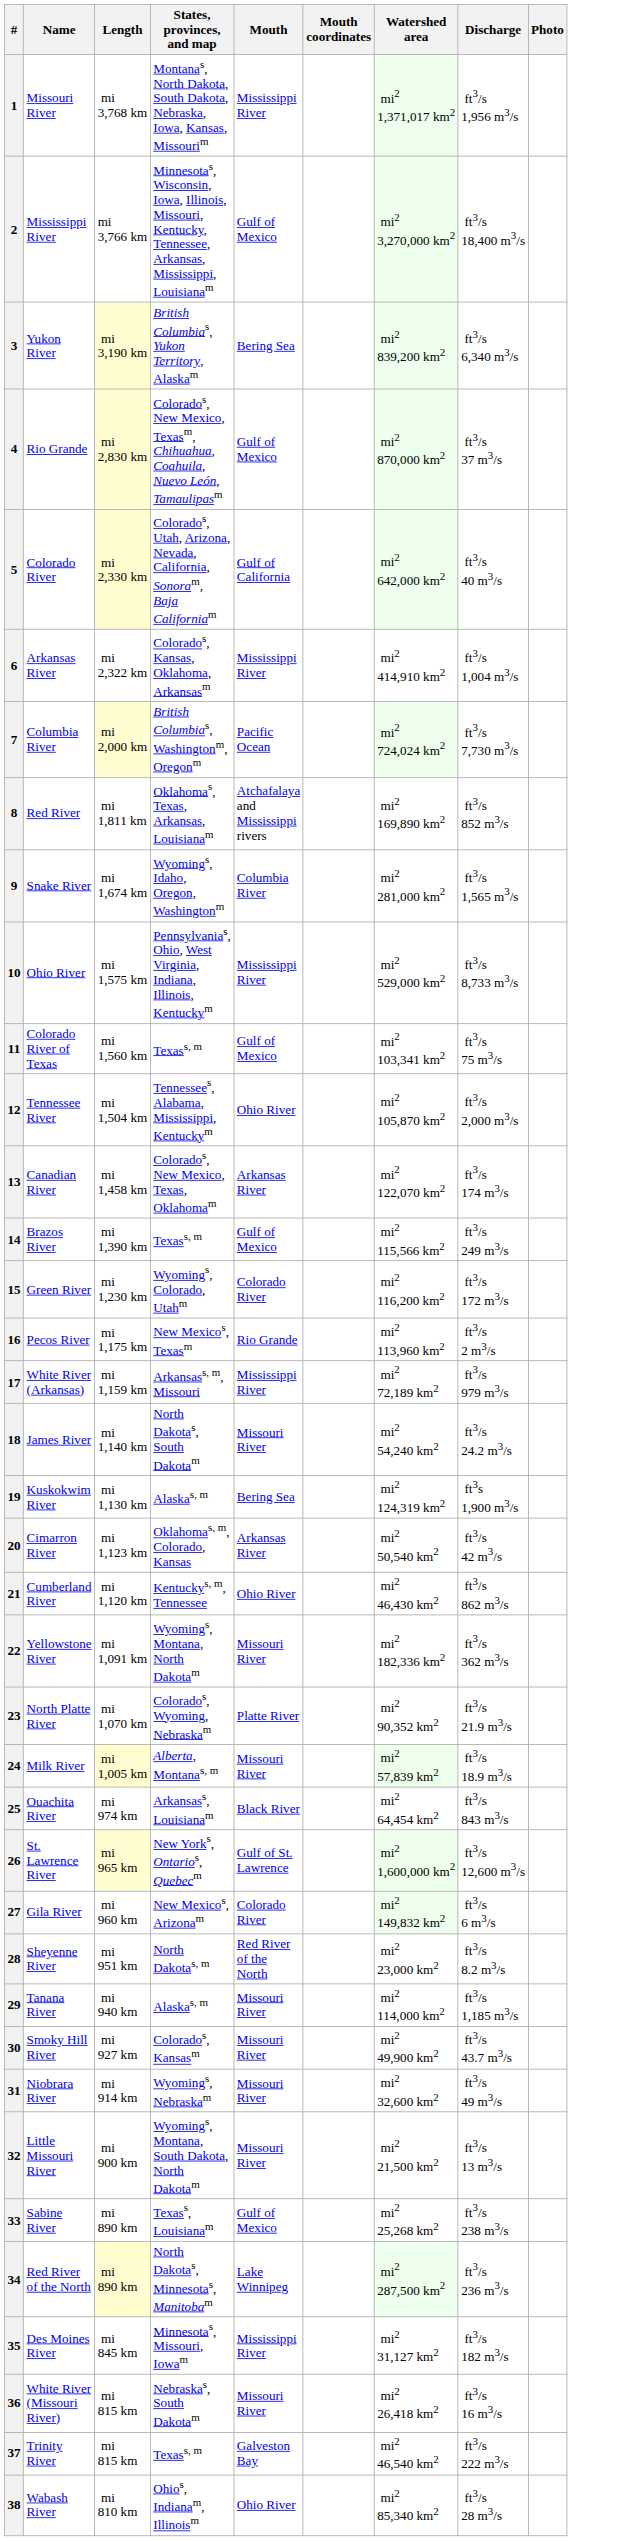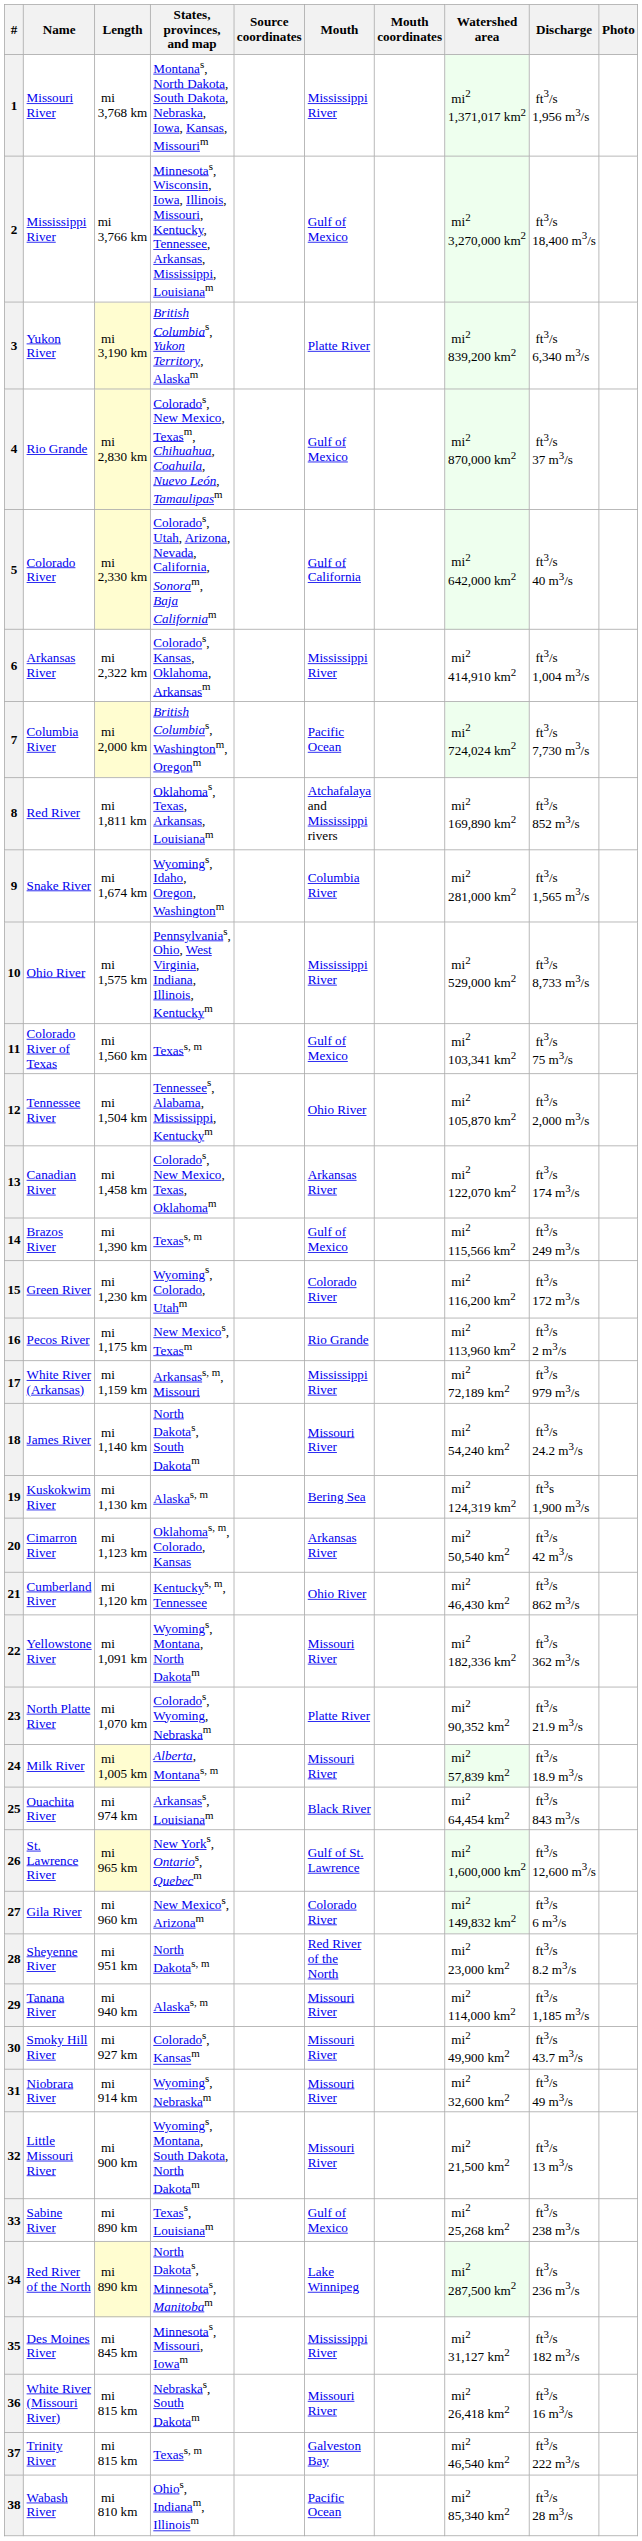+ column: Source coordinates
3 | Mouth: Bering Sea -> Platte River
38 | Mouth: Ohio River -> Pacific Ocean
